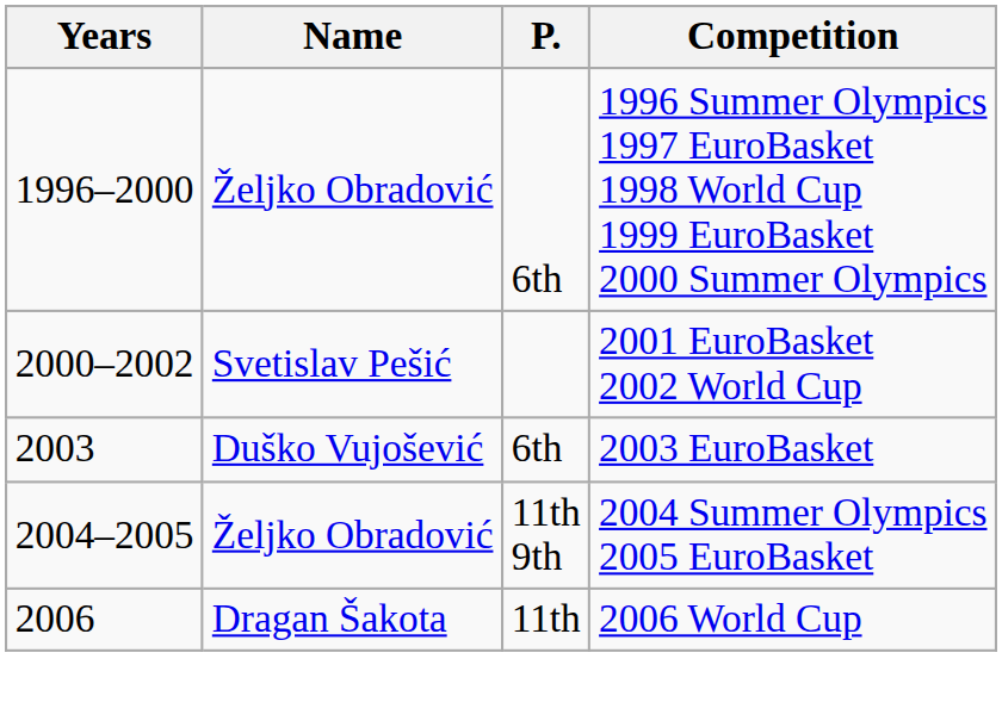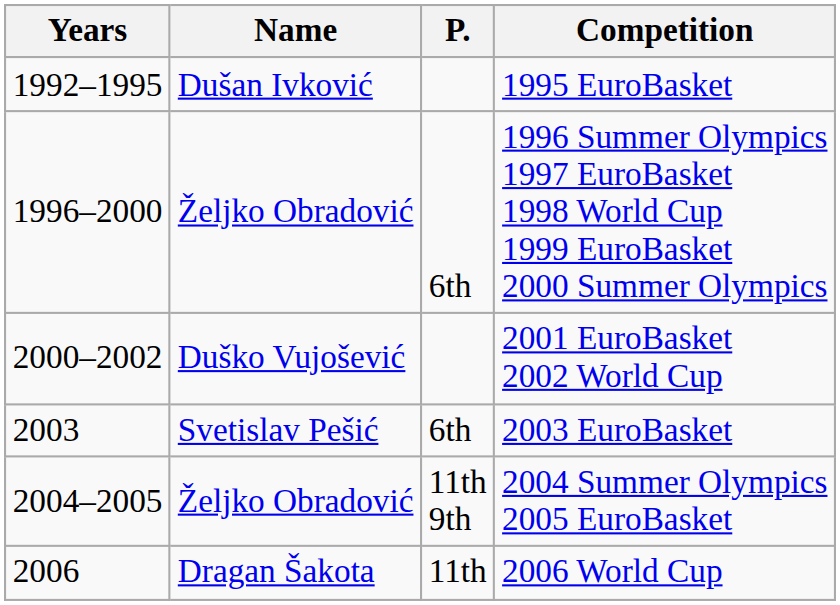+ row: 1992–1995 | Dušan Ivković | 1995 EuroBasket
2001 EuroBasket 2002 World Cup | Name: Svetislav Pešić -> Duško Vujošević
2003 EuroBasket | Name: Duško Vujošević -> Svetislav Pešić
